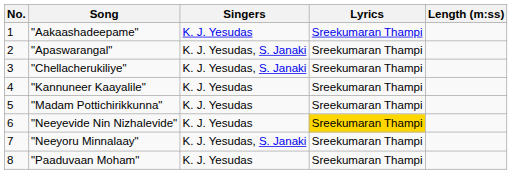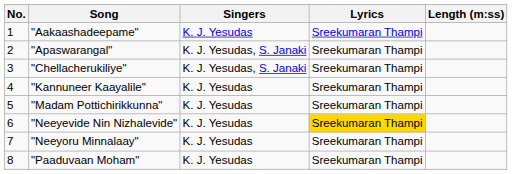"Neeyoru Minnalaay" | Singers: K. J. Yesudas, S. Janaki -> K. J. Yesudas
